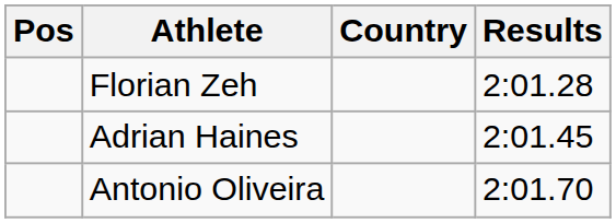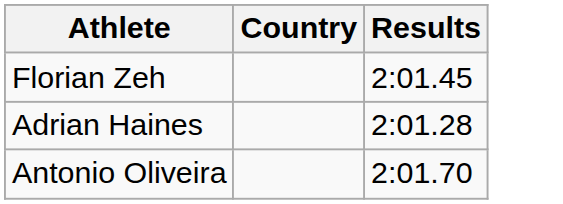- column: Pos
Florian Zeh | Results: 2:01.28 -> 2:01.45
Adrian Haines | Results: 2:01.45 -> 2:01.28
